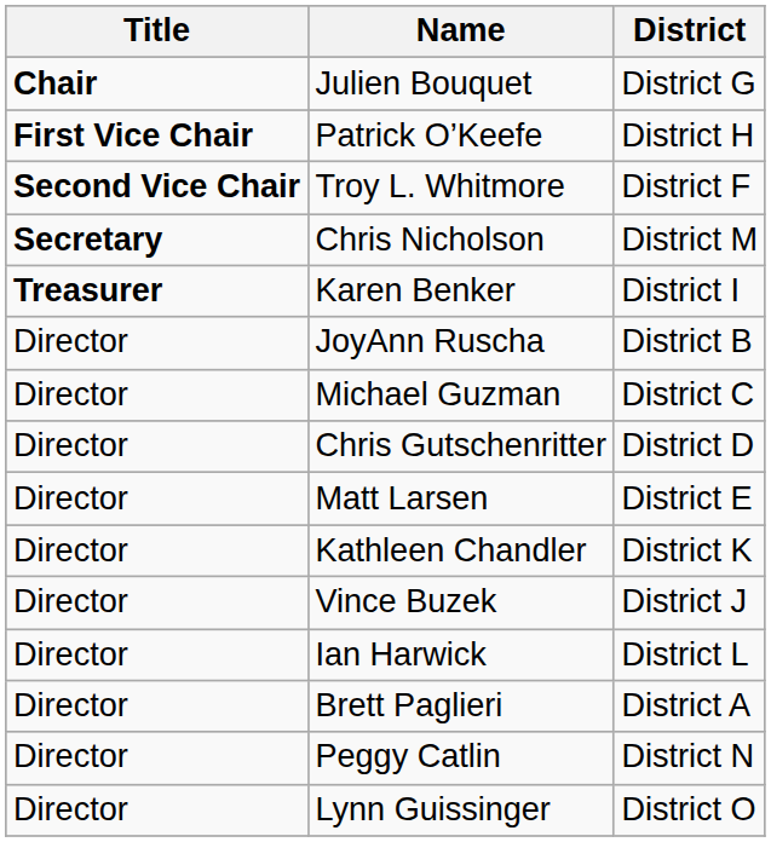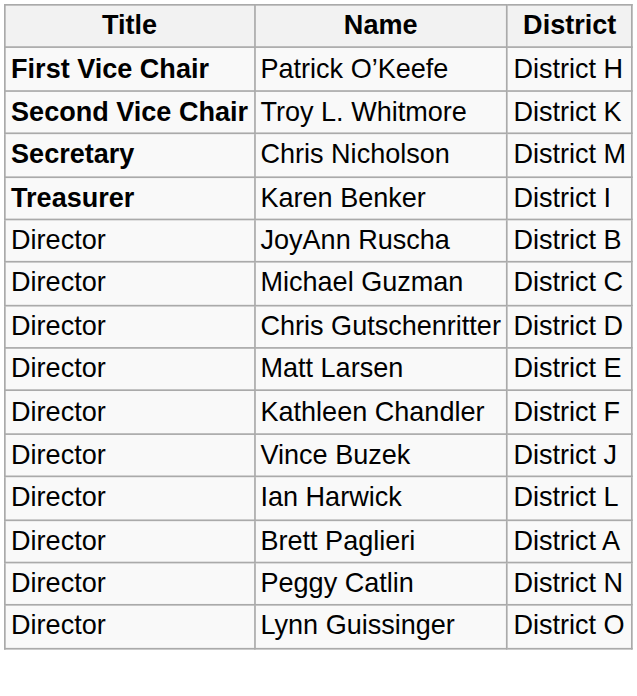- row: Chair | Julien Bouquet | District G
Troy L. Whitmore | District: District F -> District K
Kathleen Chandler | District: District K -> District F
